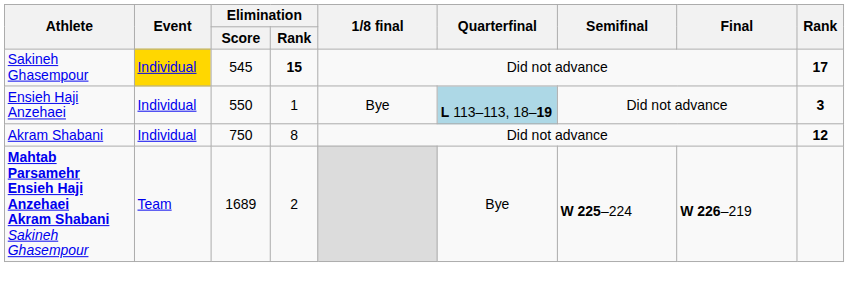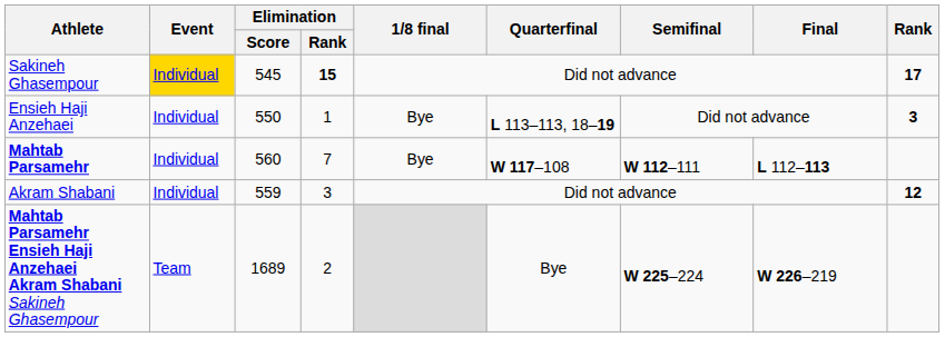Ensieh Haji Anzehaei | Quarterfinal: lightblue background -> no background
+ row: Mahtab Parsamehr | Individual | 560 | 7 | Bye | W 117–108 | W 112–111 | L 112–113
Akram Shabani | Elimination / Score: 750 -> 559
Akram Shabani | Elimination / Rank: 8 -> 3
